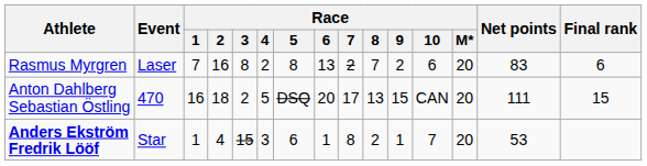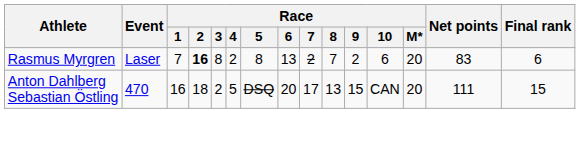Rasmus Myrgren | Race / 2: normal -> bold
- row: Anders Ekström Fredrik Lööf | Star | 1 | 4 | 15 | 3 | 6 | 1 | 8 | 2 | 1 | 7 | 20 | 53
